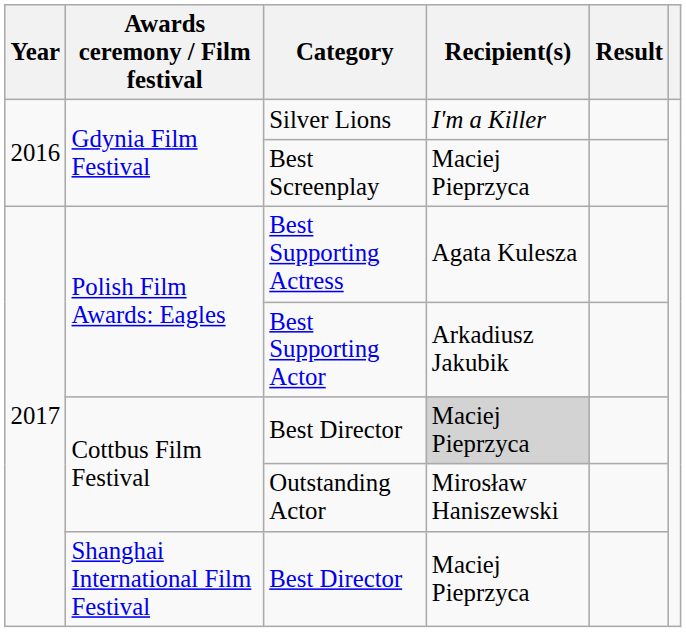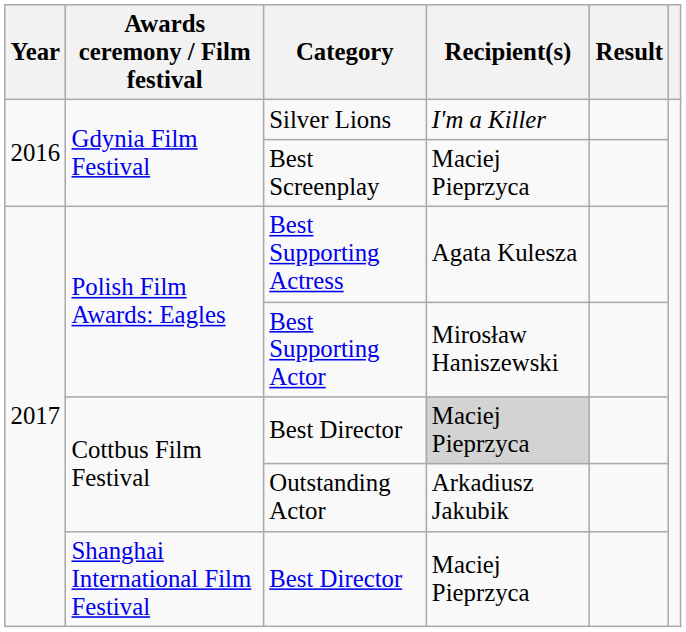Best Supporting Actor | Recipient(s): Arkadiusz Jakubik -> Mirosław Haniszewski
Outstanding Actor | Recipient(s): Mirosław Haniszewski -> Arkadiusz Jakubik
